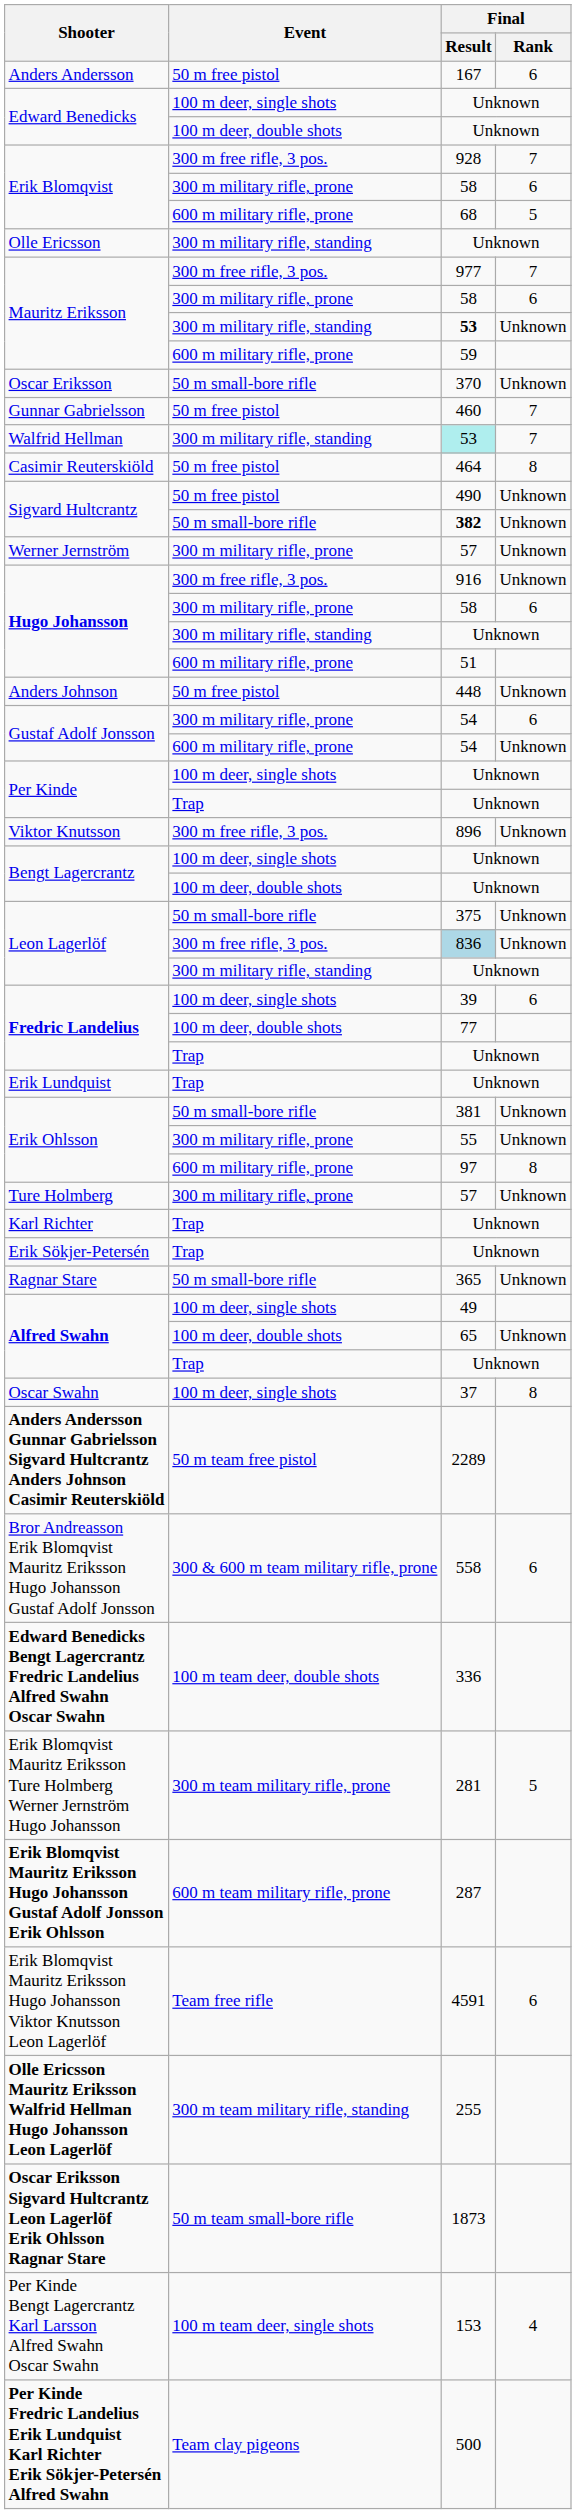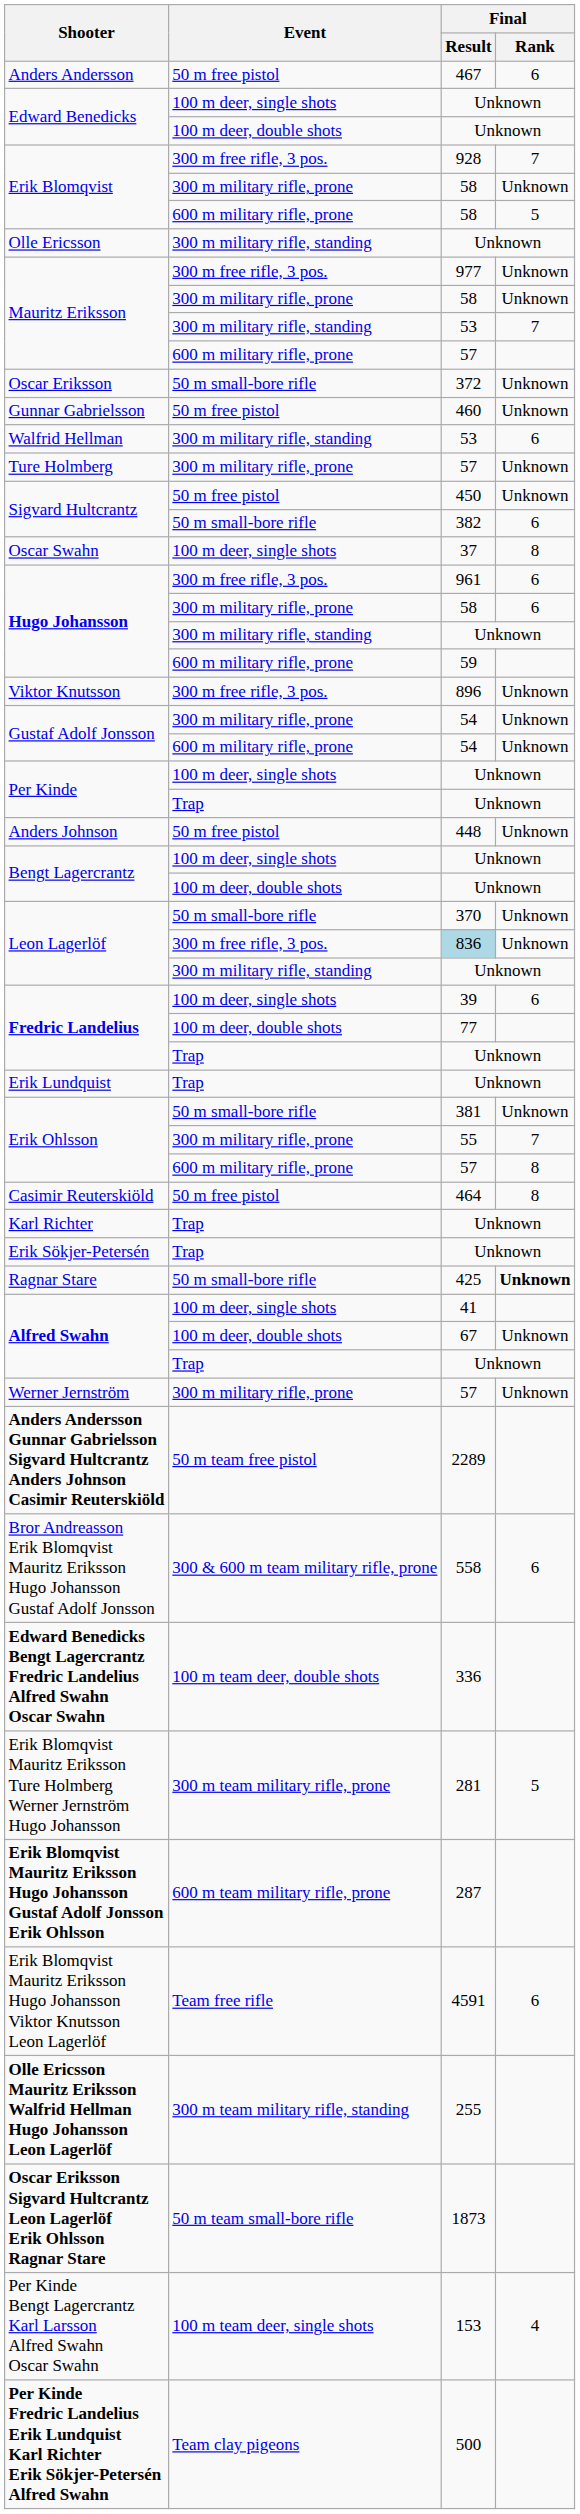Anders Andersson | Final / Result: 167 -> 467
Erik Blomqvist / 300 m military rifle, prone | Final / Rank: 6 -> Unknown
Erik Blomqvist / 600 m military rifle, prone | Final / Result: 68 -> 58
Mauritz Eriksson / 300 m free rifle, 3 pos. | Final / Rank: 7 -> Unknown
Mauritz Eriksson / 300 m military rifle, prone | Final / Rank: 6 -> Unknown
Mauritz Eriksson / 300 m military rifle, standing | Final / Result: bold -> normal
Mauritz Eriksson / 300 m military rifle, standing | Final / Rank: Unknown -> 7
Mauritz Eriksson / 600 m military rifle, prone | Final / Result: 59 -> 57
Oscar Eriksson | Final / Result: 370 -> 372
Gunnar Gabrielsson | Final / Rank: 7 -> Unknown
Walfrid Hellman | Final / Result: paleturquoise background -> no background
Walfrid Hellman | Final / Rank: 7 -> 6
rows swapped: Ture Holmberg <-> Casimir Reuterskiöld
Sigvard Hultcrantz / 50 m free pistol | Final / Result: 490 -> 450
Sigvard Hultcrantz / 50 m small-bore rifle | Final / Result: bold -> normal
Sigvard Hultcrantz / 50 m small-bore rifle | Final / Rank: Unknown -> 6
rows swapped: Werner Jernström <-> Oscar Swahn
Hugo Johansson / 300 m free rifle, 3 pos. | Final / Result: 916 -> 961
Hugo Johansson / 300 m free rifle, 3 pos. | Final / Rank: Unknown -> 6
Hugo Johansson / 600 m military rifle, prone | Final / Result: 51 -> 59
rows swapped: Anders Johnson <-> Viktor Knutsson
Gustaf Adolf Jonsson / 300 m military rifle, prone | Final / Rank: 6 -> Unknown
Leon Lagerlöf / 50 m small-bore rifle | Final / Result: 375 -> 370
Erik Ohlsson / 300 m military rifle, prone | Final / Rank: Unknown -> 7
Erik Ohlsson / 600 m military rifle, prone | Final / Result: 97 -> 57
Ragnar Stare | Final / Result: 365 -> 425
Ragnar Stare | Final / Rank: normal -> bold
Alfred Swahn / 100 m deer, single shots | Final / Result: 49 -> 41
Alfred Swahn / 100 m deer, double shots | Final / Result: 65 -> 67
